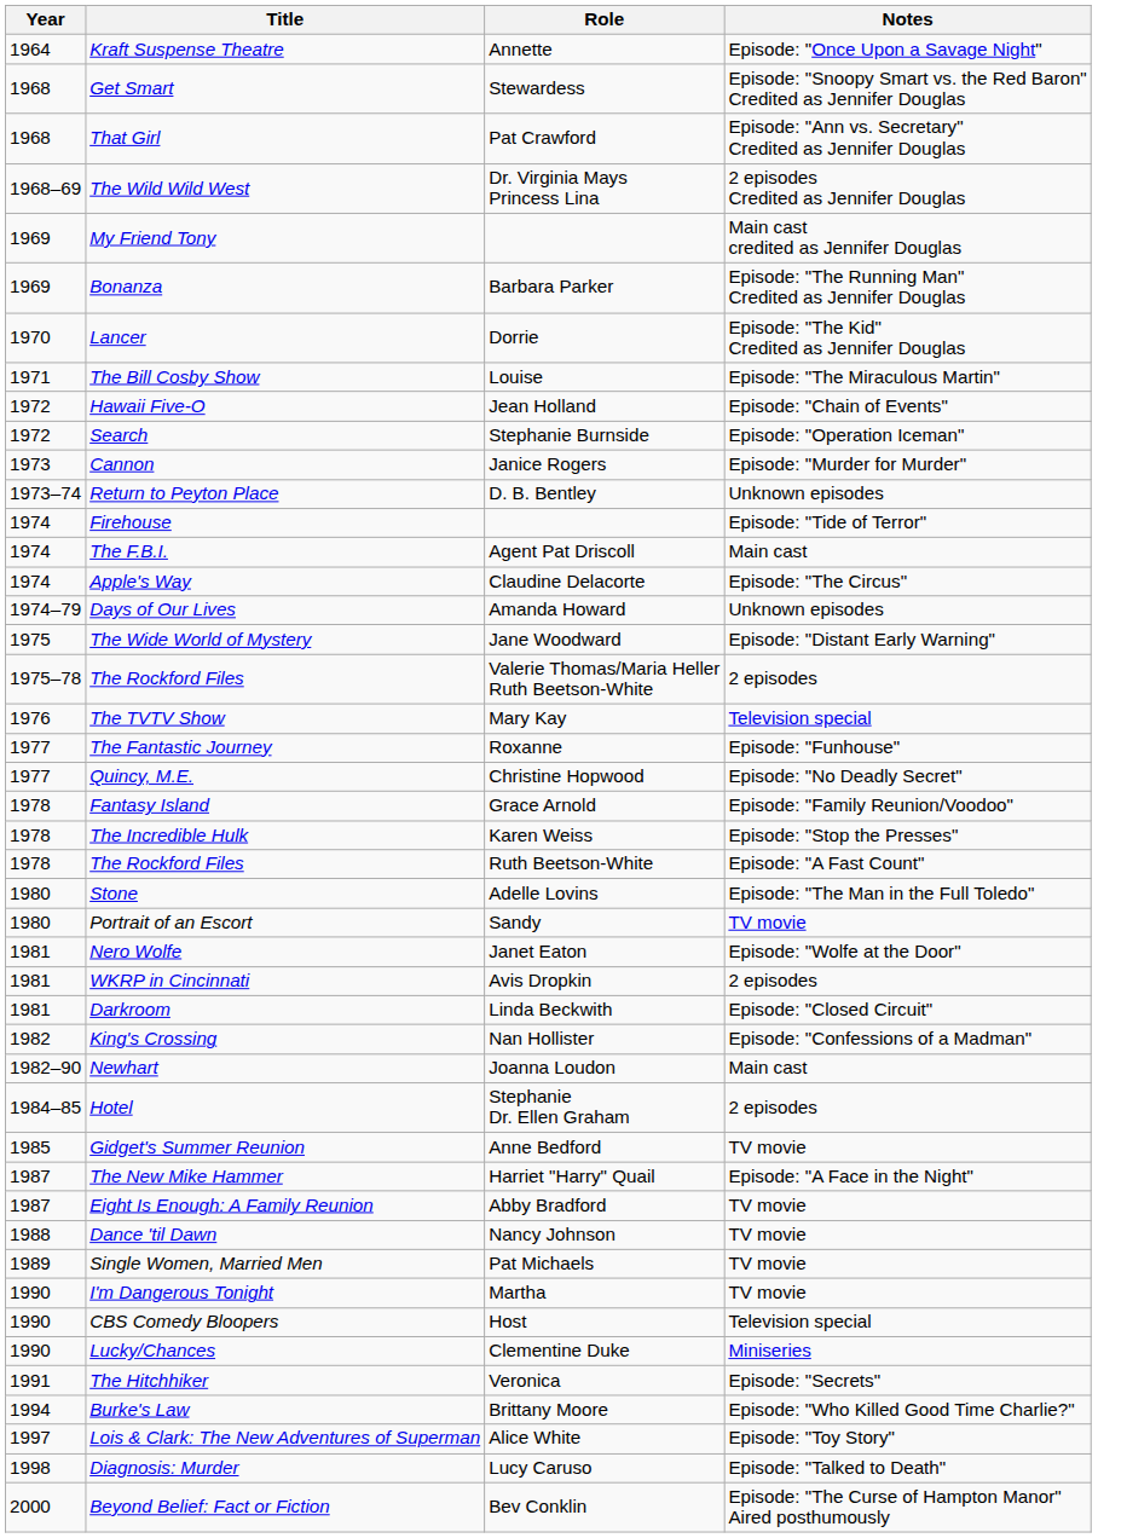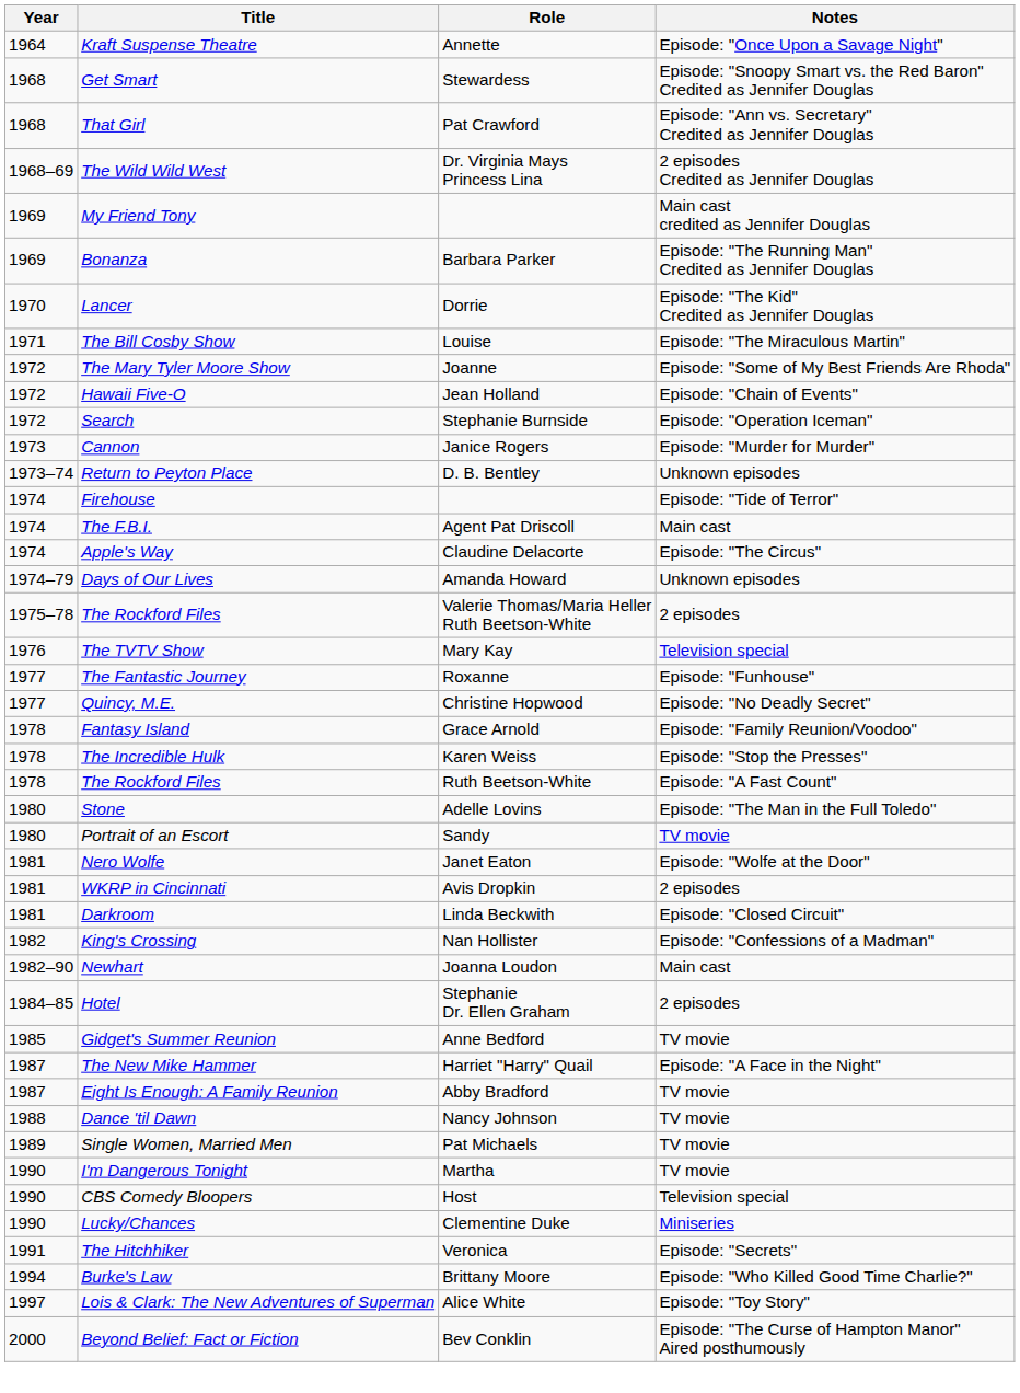+ row: 1972 | The Mary Tyler Moore Show | Joanne | Episode: "Some of My Best Friends Are Rhoda"
- row: 1975 | The Wide World of Mystery | Jane Woodward | Episode: "Distant Early Warning"
- row: 1998 | Diagnosis: Murder | Lucy Caruso | Episode: "Talked to Death"
